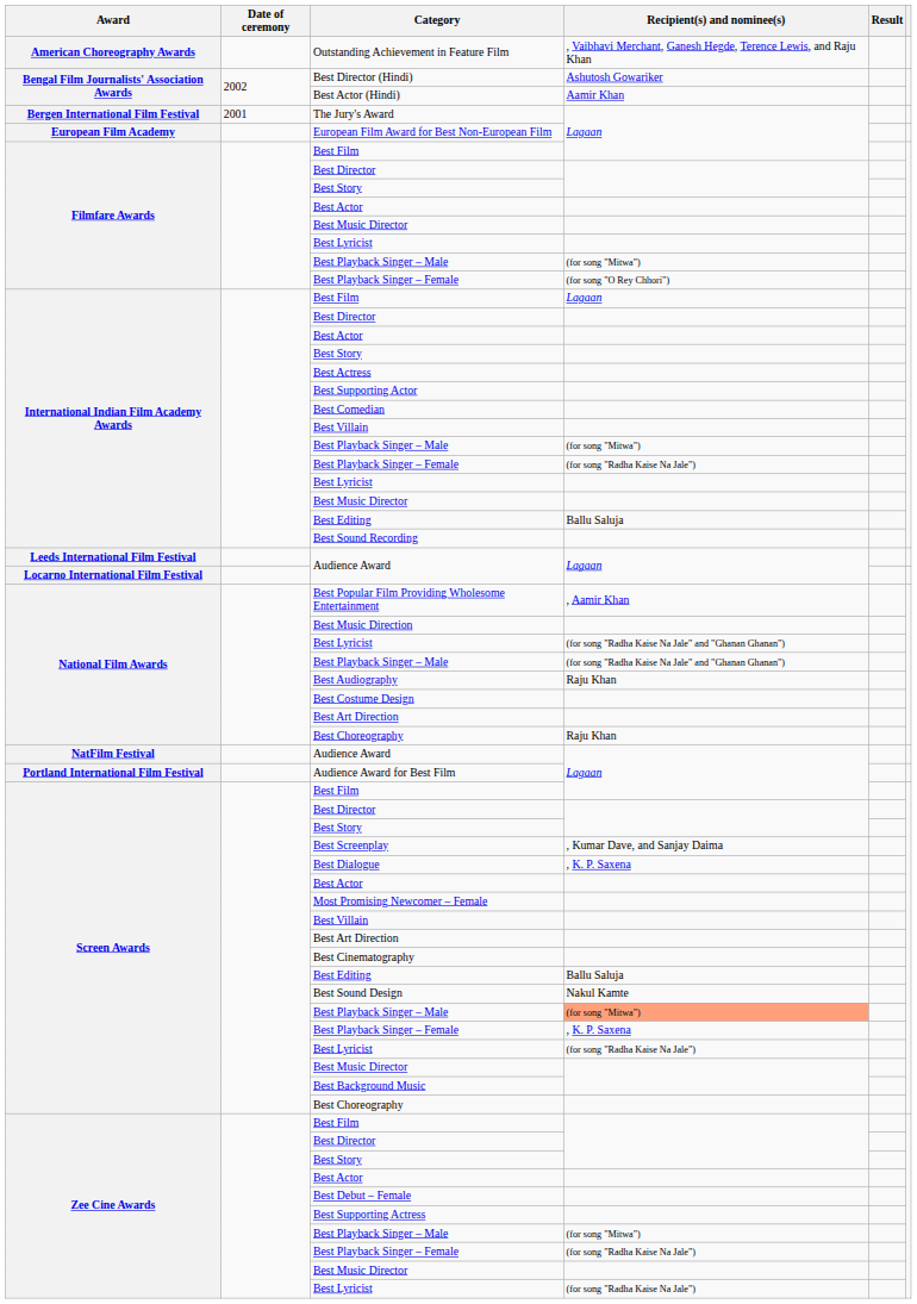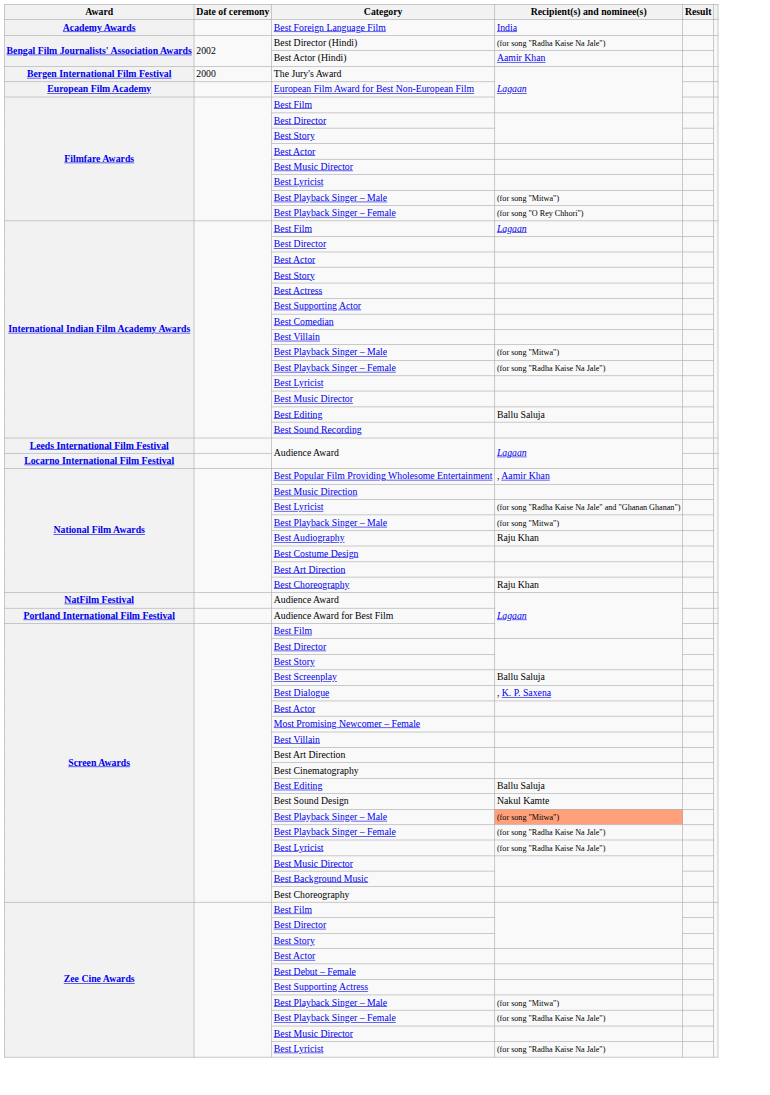+ row: Academy Awards | Best Foreign Language Film | India
- row: American Choreography Awards | Outstanding Achievement in Feature Film | , Vaibhavi Merchant, Ganesh Hegde, Terence Lewis, and Raju Khan
Best Director (Hindi) | Recipient(s) and nominee(s): Ashutosh Gowariker -> (for song "Radha Kaise Na Jale")
The Jury's Award | Date of ceremony: 2001 -> 2000
National Film Awards / Best Playback Singer – Male | Recipient(s) and nominee(s): (for song "Radha Kaise Na Jale" and "Ghanan Ghanan") -> (for song "Mitwa")
Best Screenplay | Recipient(s) and nominee(s): , Kumar Dave, and Sanjay Daima -> Ballu Saluja
Screen Awards / Best Playback Singer – Female | Recipient(s) and nominee(s): , K. P. Saxena -> (for song "Radha Kaise Na Jale")
